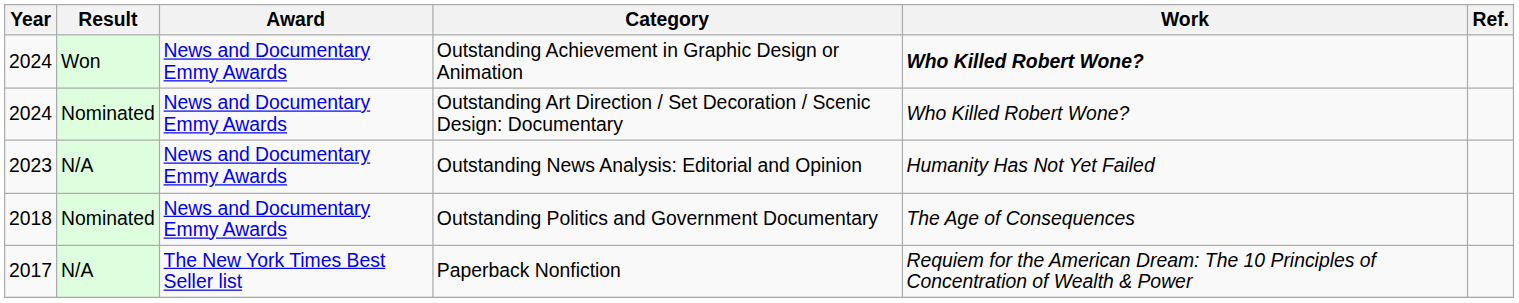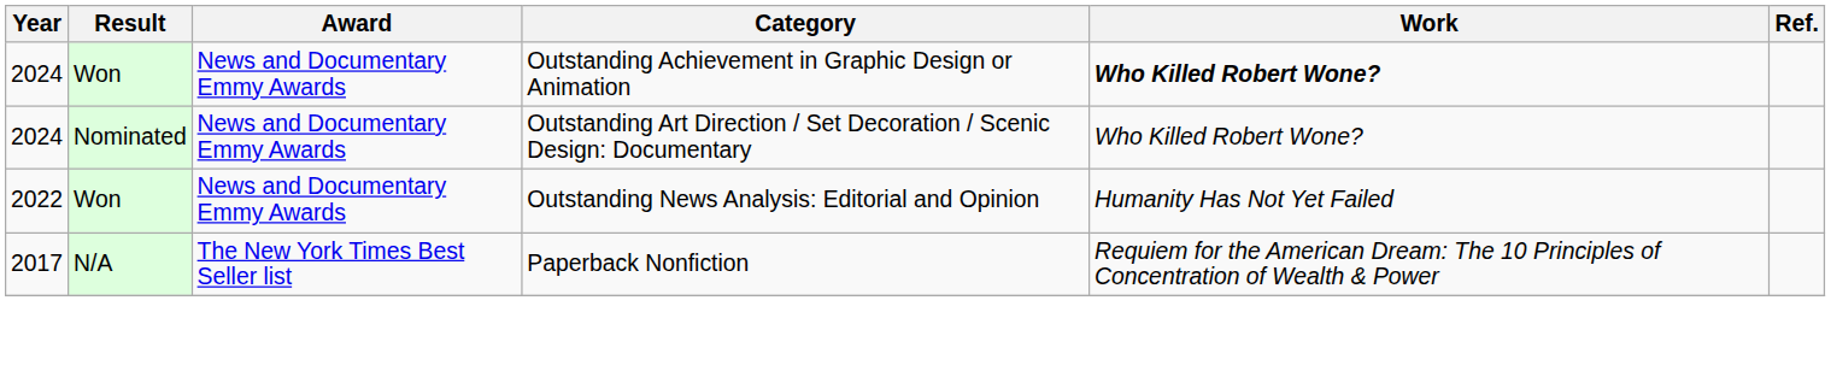Outstanding News Analysis: Editorial and Opinion | Year: 2023 -> 2022
Outstanding News Analysis: Editorial and Opinion | Result: N/A -> Won
- row: 2018 | Nominated | News and Documentary Emmy Awards | Outstanding Politics and Government Documentary | The Age of Consequences
